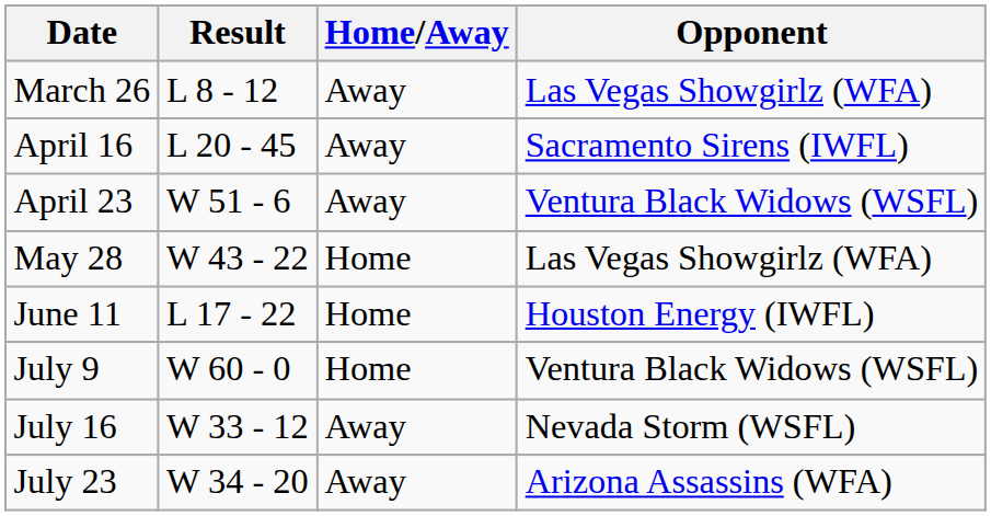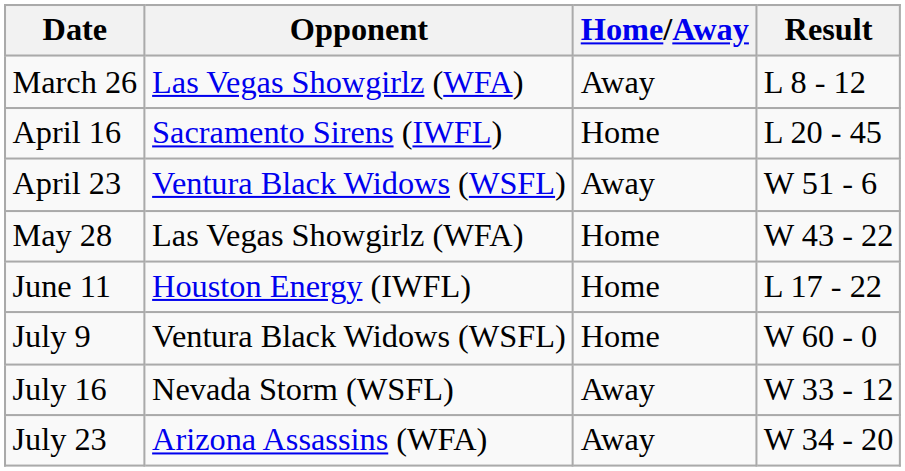columns swapped: Opponent <-> Result
April 16 | Home/Away: Away -> Home
